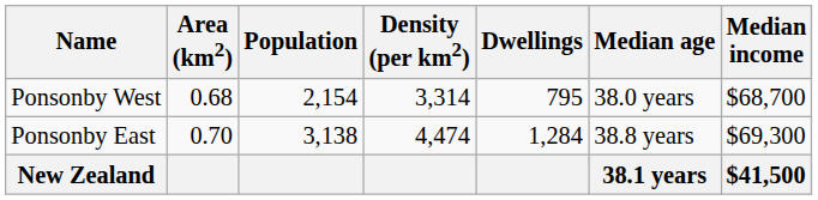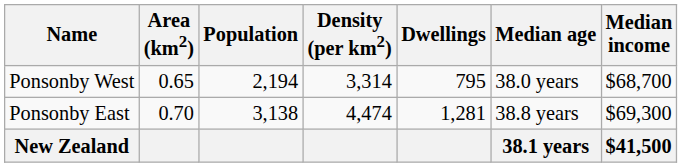Ponsonby West | Area (km2): 0.68 -> 0.65
Ponsonby West | Population: 2,154 -> 2,194
Ponsonby East | Dwellings: 1,284 -> 1,281
